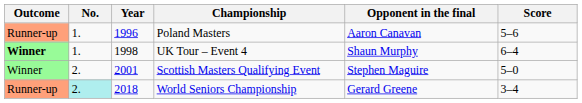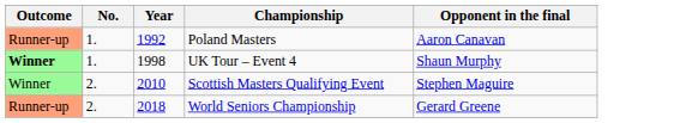- column: Score | 5–6 | 6–4 | 5–0 | 3–4
Poland Masters | Year: 1996 -> 1992
Scottish Masters Qualifying Event | Year: 2001 -> 2010
World Seniors Championship | No.: paleturquoise background -> no background
